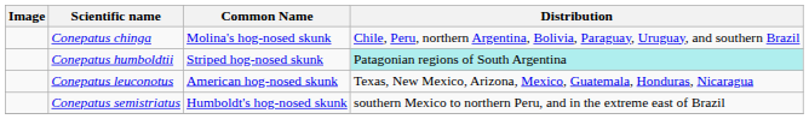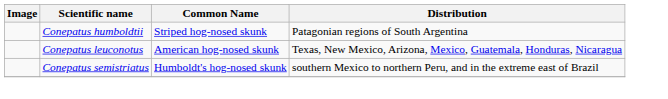- row: Conepatus chinga | Molina's hog-nosed skunk | Chile, Peru, northern Argentina, Bolivia, Paraguay, Uruguay, and southern Brazil
Conepatus humboldtii | Distribution: paleturquoise background -> no background
